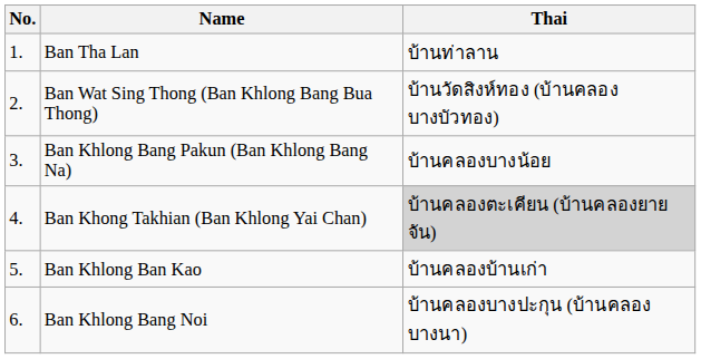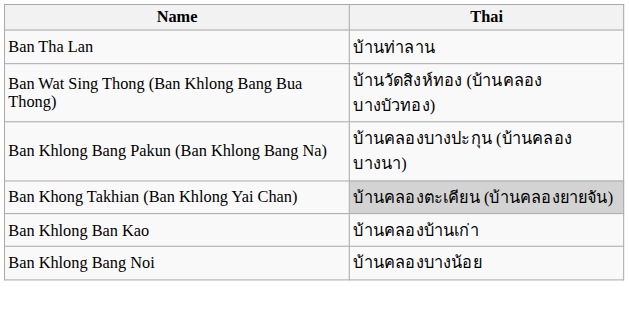- column: No. | 1. | 2. | 3. | 4. | 5. | 6.
Ban Khlong Bang Pakun (Ban Khlong Bang Na) | Thai: บ้านคลองบางน้อย -> บ้านคลองบางปะกุน (บ้านคลองบางนา)
Ban Khlong Bang Noi | Thai: บ้านคลองบางปะกุน (บ้านคลองบางนา) -> บ้านคลองบางน้อย
